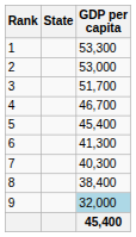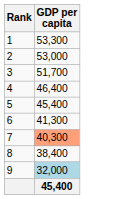- column: State
4 | GDP per capita: 46,700 -> 46,400
7 | GDP per capita: no background -> lightsalmon background
